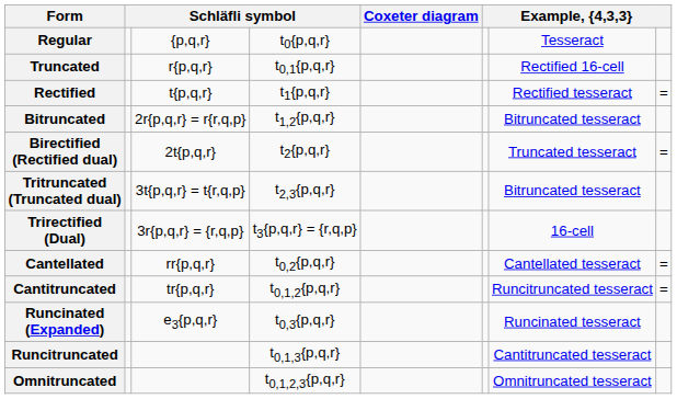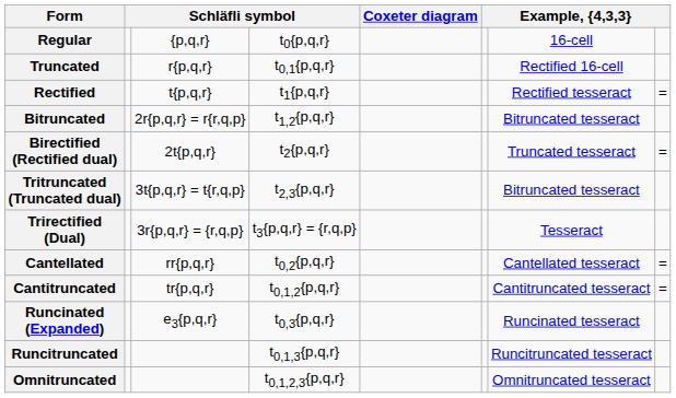Regular | column 8: Tesseract -> 16-cell
Trirectified (Dual) | column 8: 16-cell -> Tesseract
Cantitruncated | column 8: Runcitruncated tesseract -> Cantitruncated tesseract
Runcitruncated | column 8: Cantitruncated tesseract -> Runcitruncated tesseract
